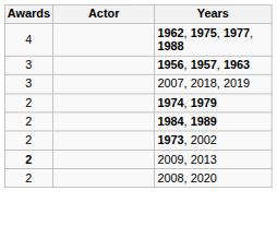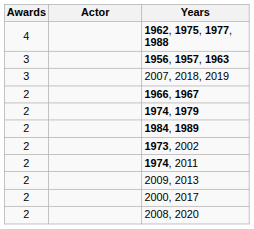+ row: 2 | 1966, 1967
+ row: 2 | 1974, 2011
2009, 2013 | Awards: bold -> normal
+ row: 2 | 2000, 2017
